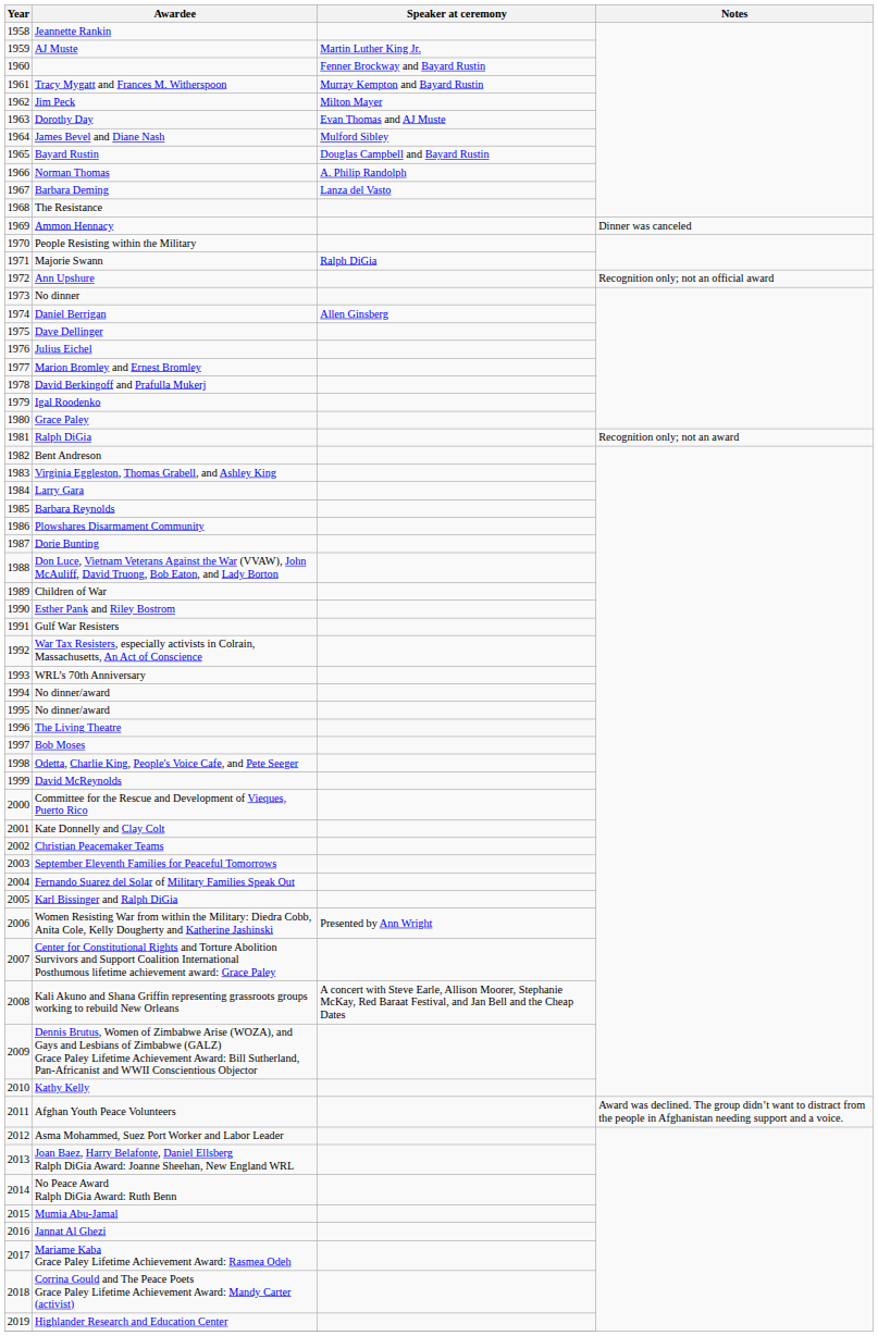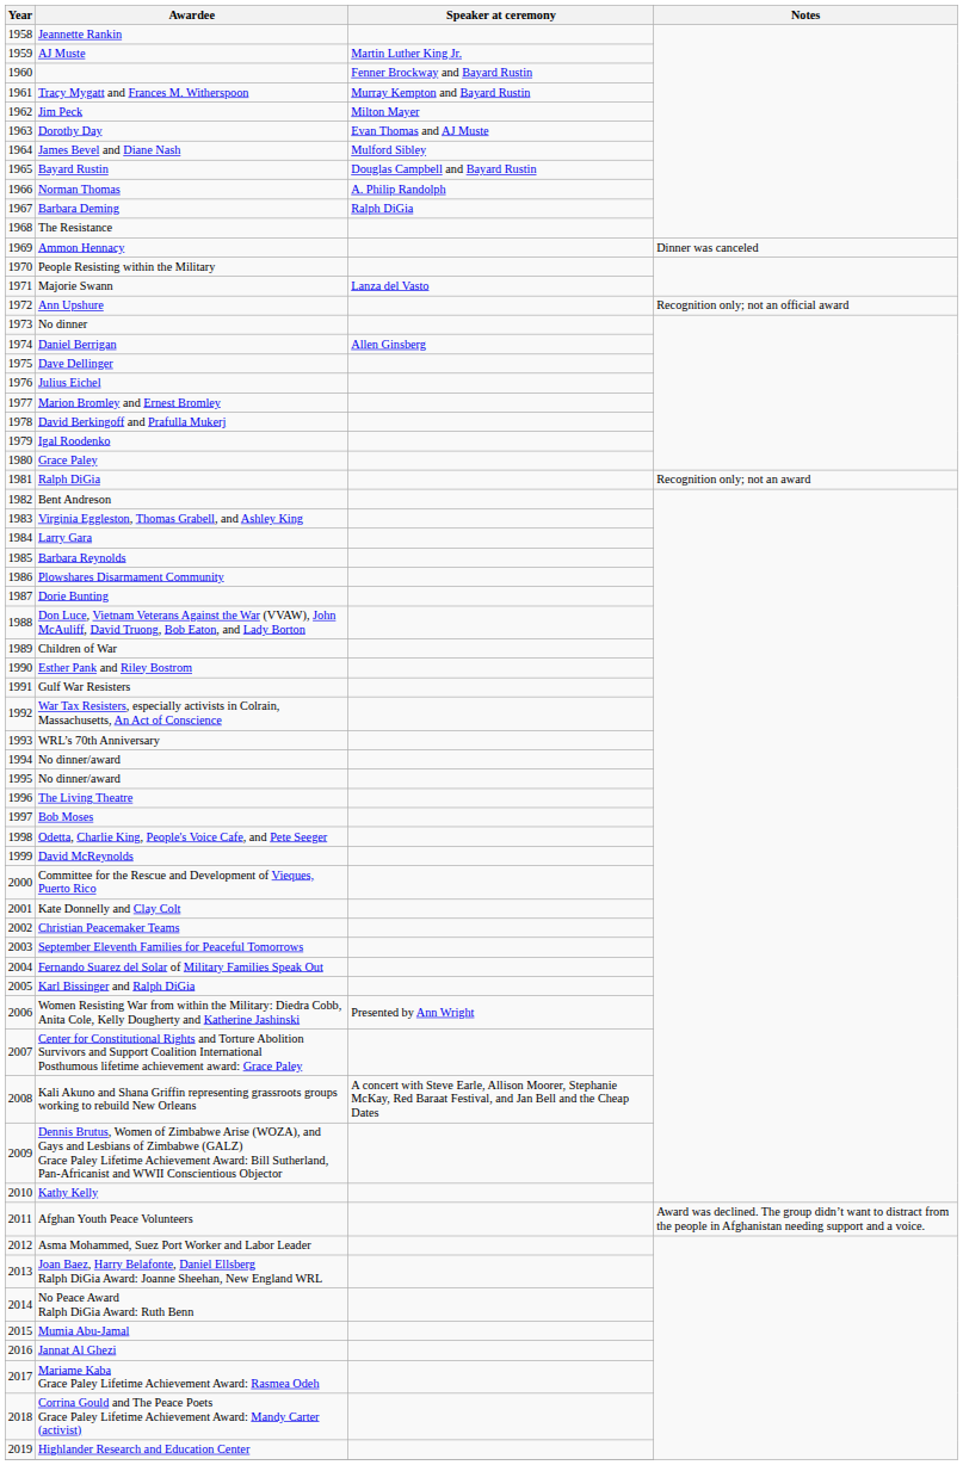Barbara Deming | Speaker at ceremony: Lanza del Vasto -> Ralph DiGia
Majorie Swann | Speaker at ceremony: Ralph DiGia -> Lanza del Vasto
